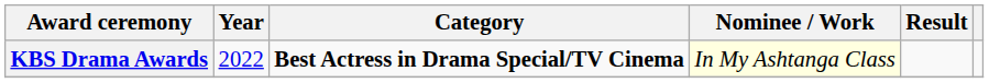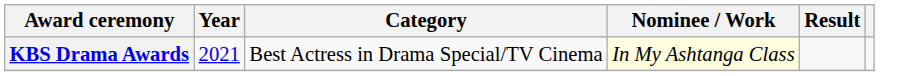KBS Drama Awards | Year: 2022 -> 2021
KBS Drama Awards | Category: bold -> normal
